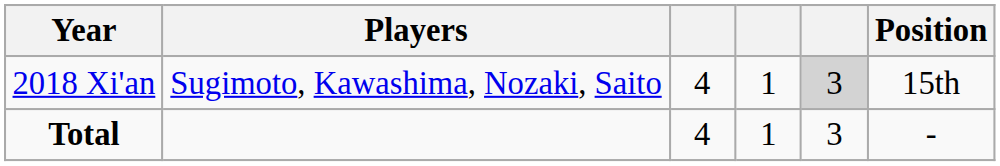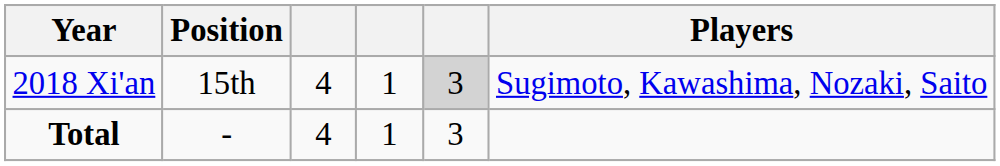columns swapped: Position <-> Players
